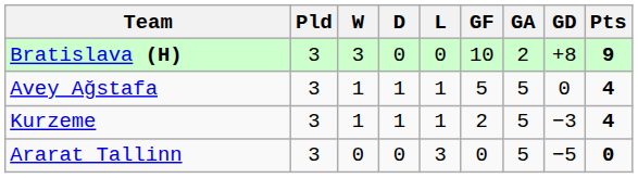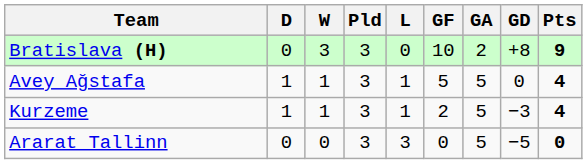columns swapped: Pld <-> D
